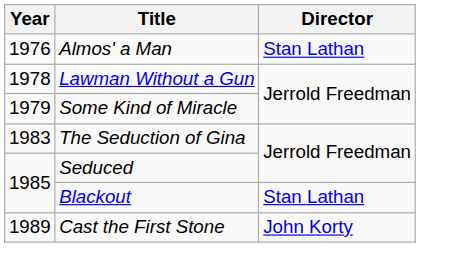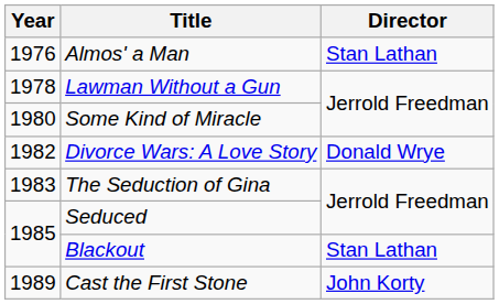Some Kind of Miracle | Year: 1979 -> 1980
+ row: 1982 | Divorce Wars: A Love Story | Donald Wrye
